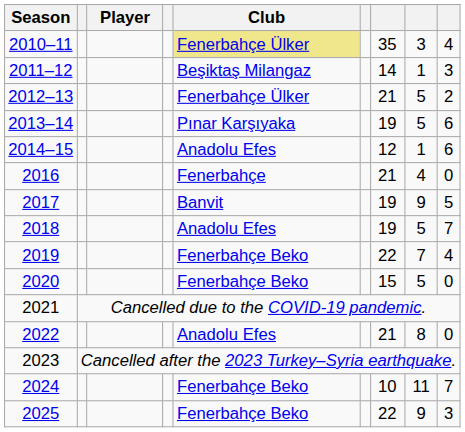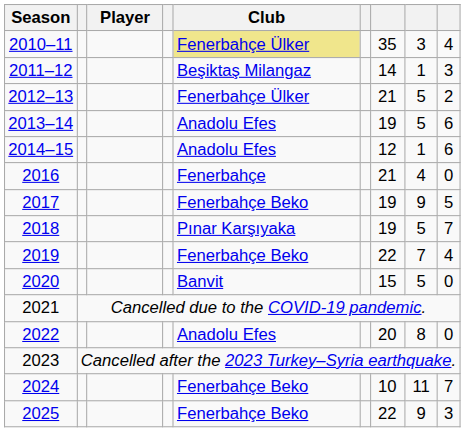2013–14 | Club: Pınar Karşıyaka -> Anadolu Efes
2017 | Club: Banvit -> Fenerbahçe Beko
2018 | Club: Anadolu Efes -> Pınar Karşıyaka
2020 | Club: Fenerbahçe Beko -> Banvit
2022 | column 7: 21 -> 20
